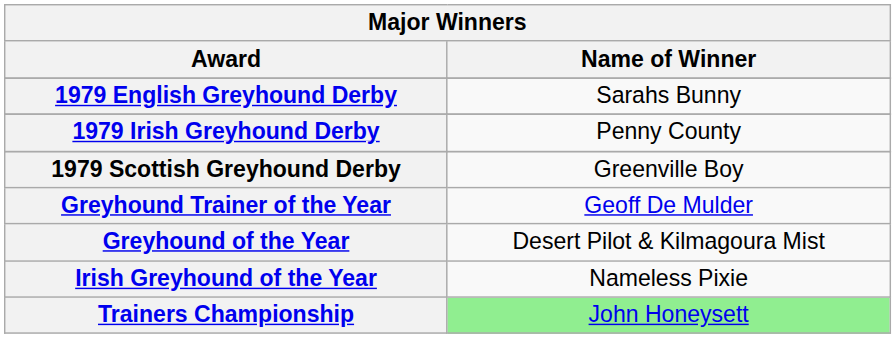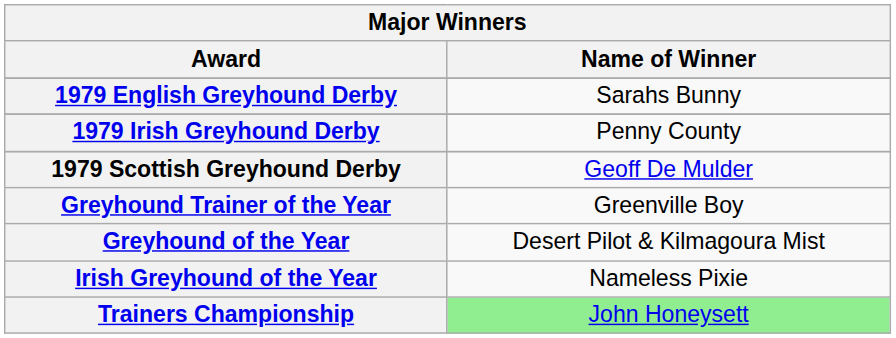1979 Scottish Greyhound Derby | Name of Winner: Greenville Boy -> Geoff De Mulder
Greyhound Trainer of the Year | Name of Winner: Geoff De Mulder -> Greenville Boy
